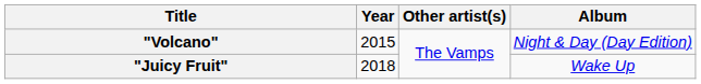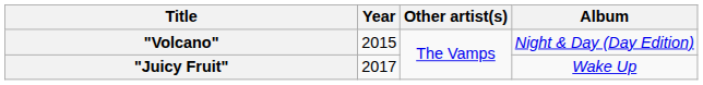"Juicy Fruit" | Year: 2018 -> 2017
